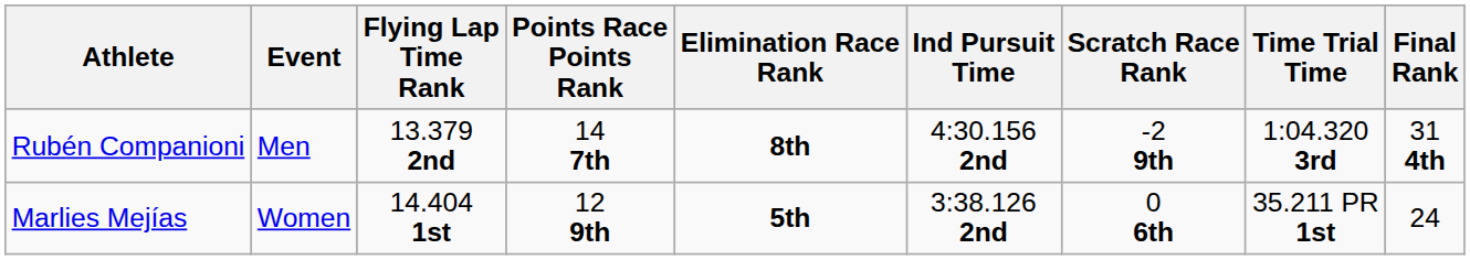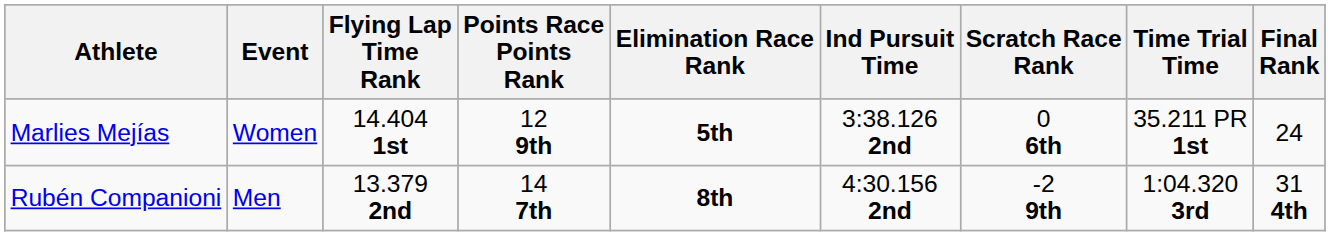rows swapped: Rubén Companioni <-> Marlies Mejías
